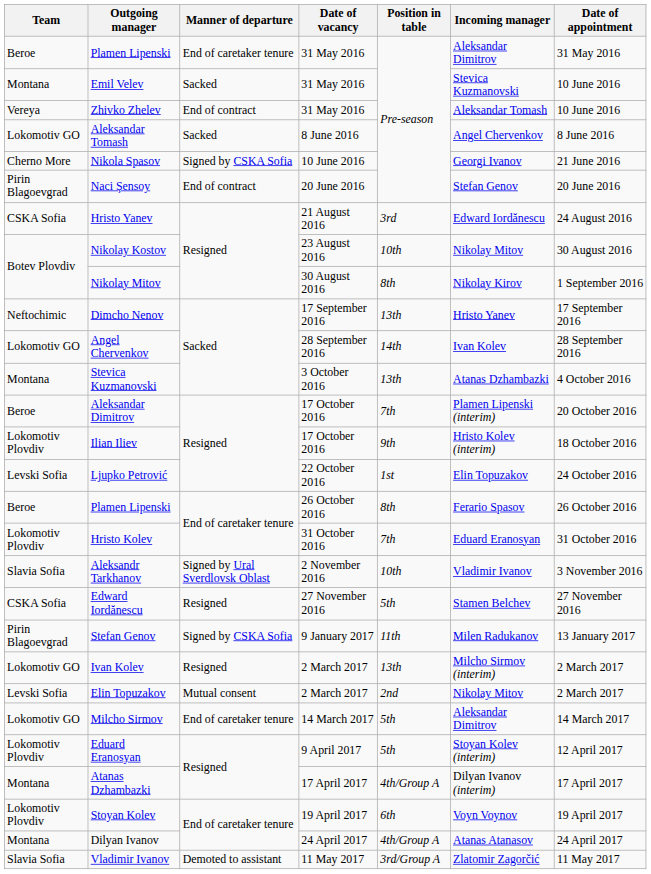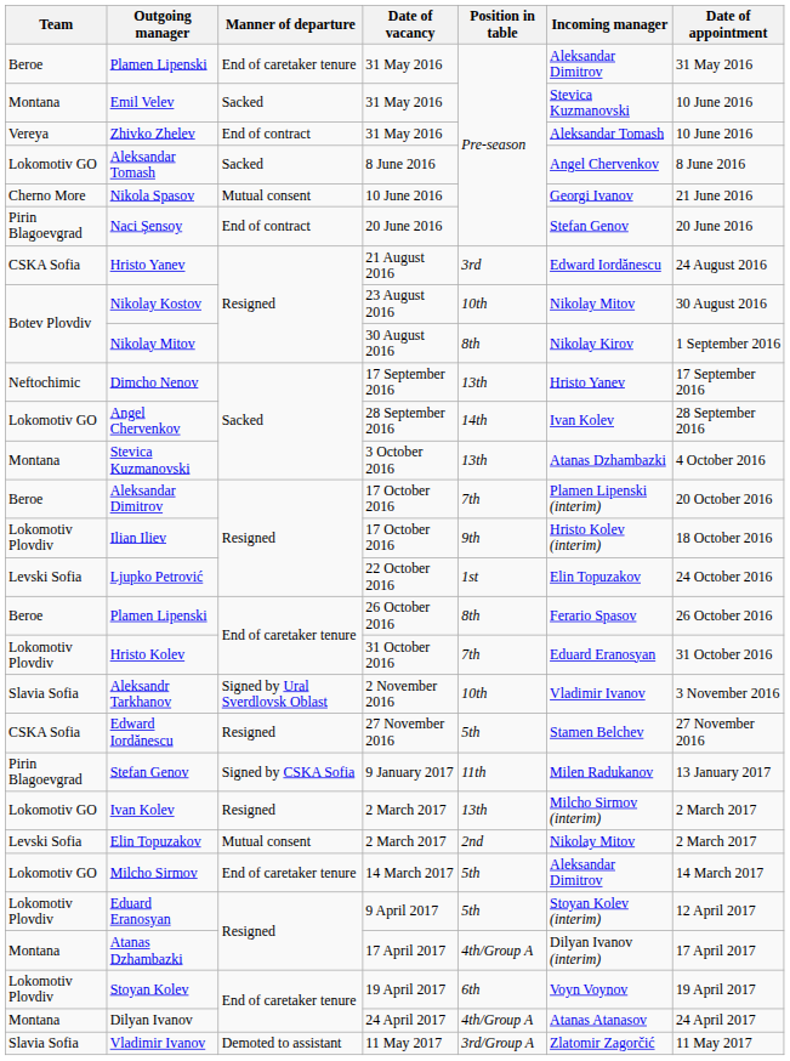Nikola Spasov | Manner of departure: Signed by CSKA Sofia -> Mutual consent
